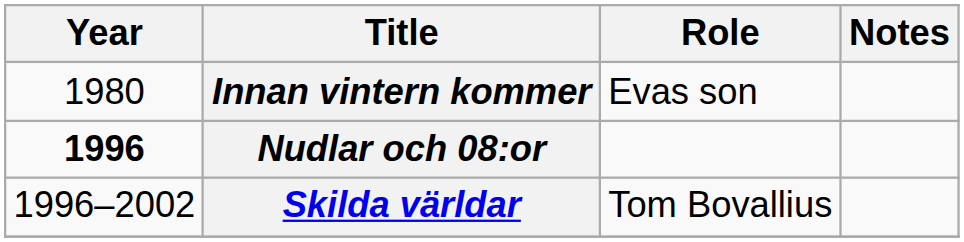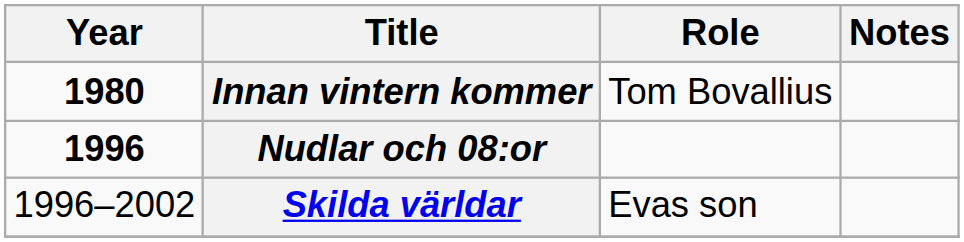Innan vintern kommer | Year: normal -> bold
Innan vintern kommer | Role: Evas son -> Tom Bovallius
Skilda världar | Role: Tom Bovallius -> Evas son
